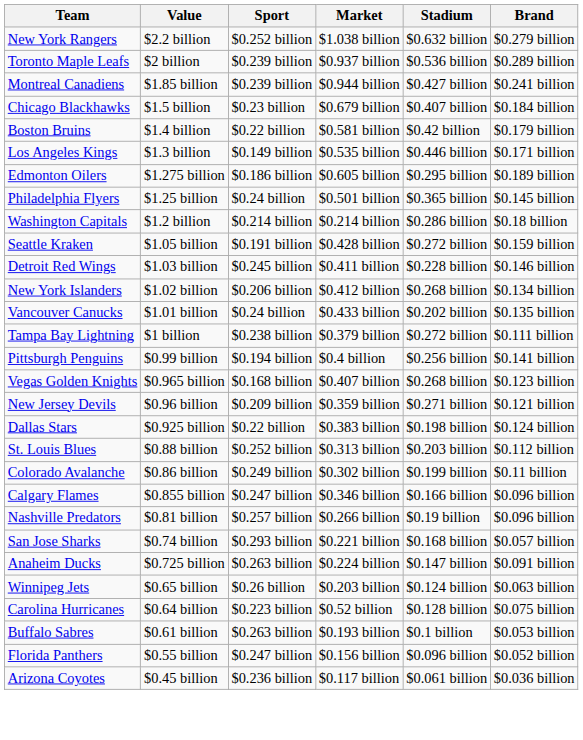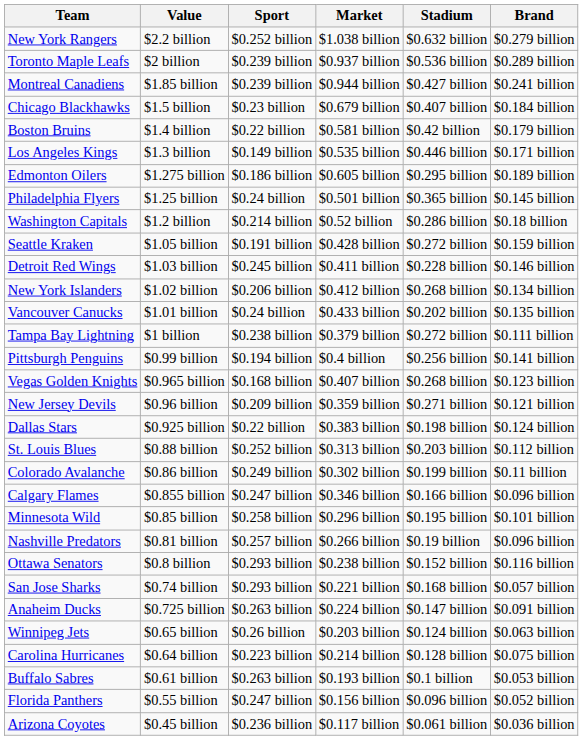Washington Capitals | Market: $0.214 billion -> $0.52 billion
+ row: Minnesota Wild | $0.85 billion | $0.258 billion | $0.296 billion | $0.195 billion | $0.101 billion
+ row: Ottawa Senators | $0.8 billion | $0.293 billion | $0.238 billion | $0.152 billion | $0.116 billion
Carolina Hurricanes | Market: $0.52 billion -> $0.214 billion
